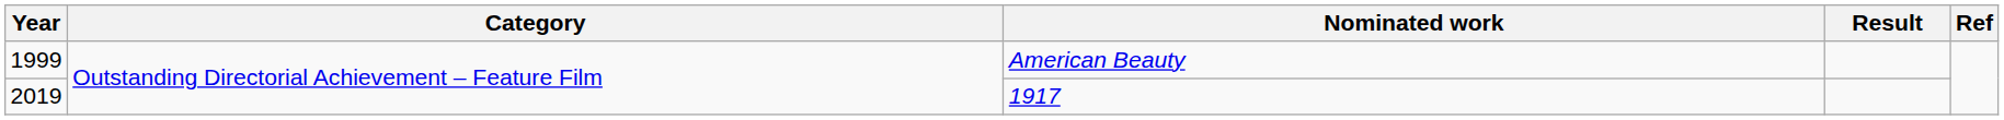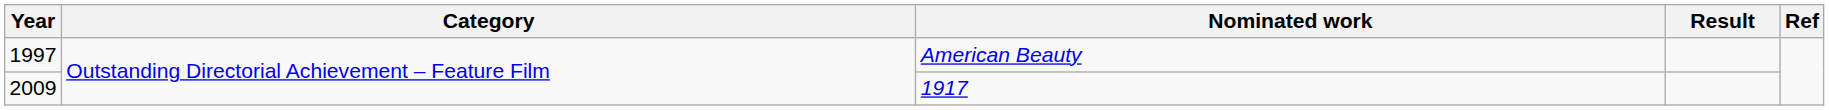American Beauty | Year: 1999 -> 1997
1917 | Year: 2019 -> 2009
